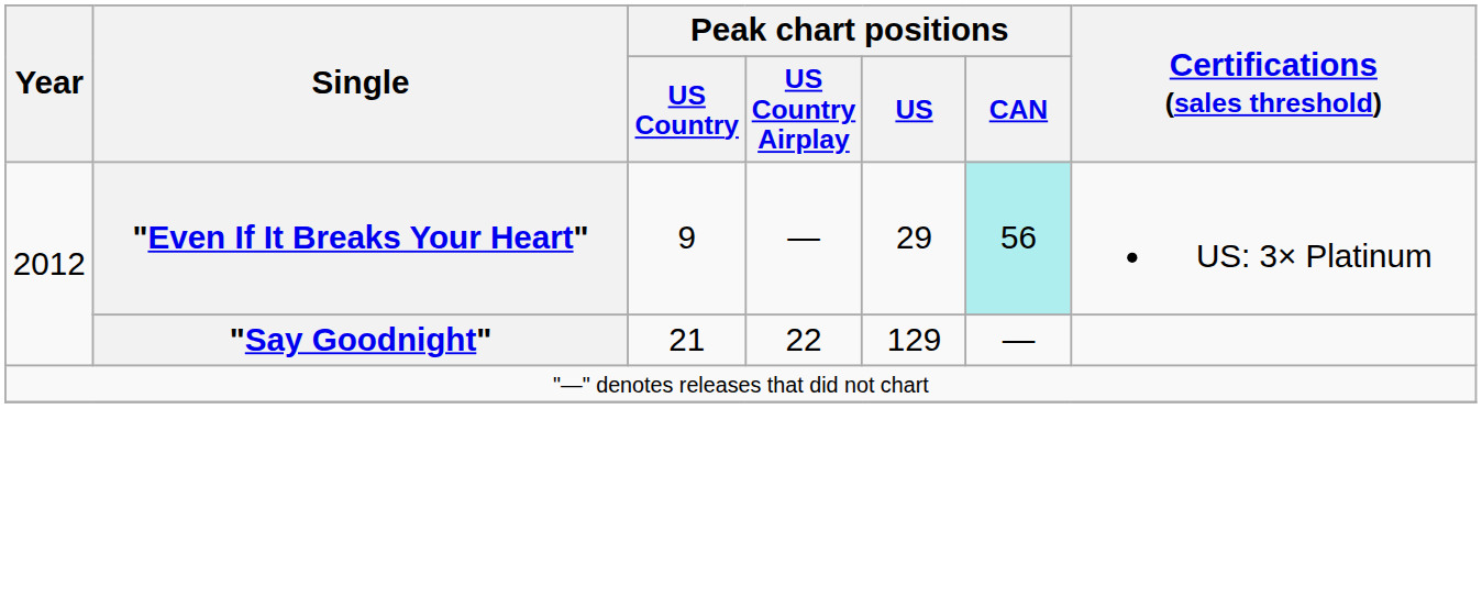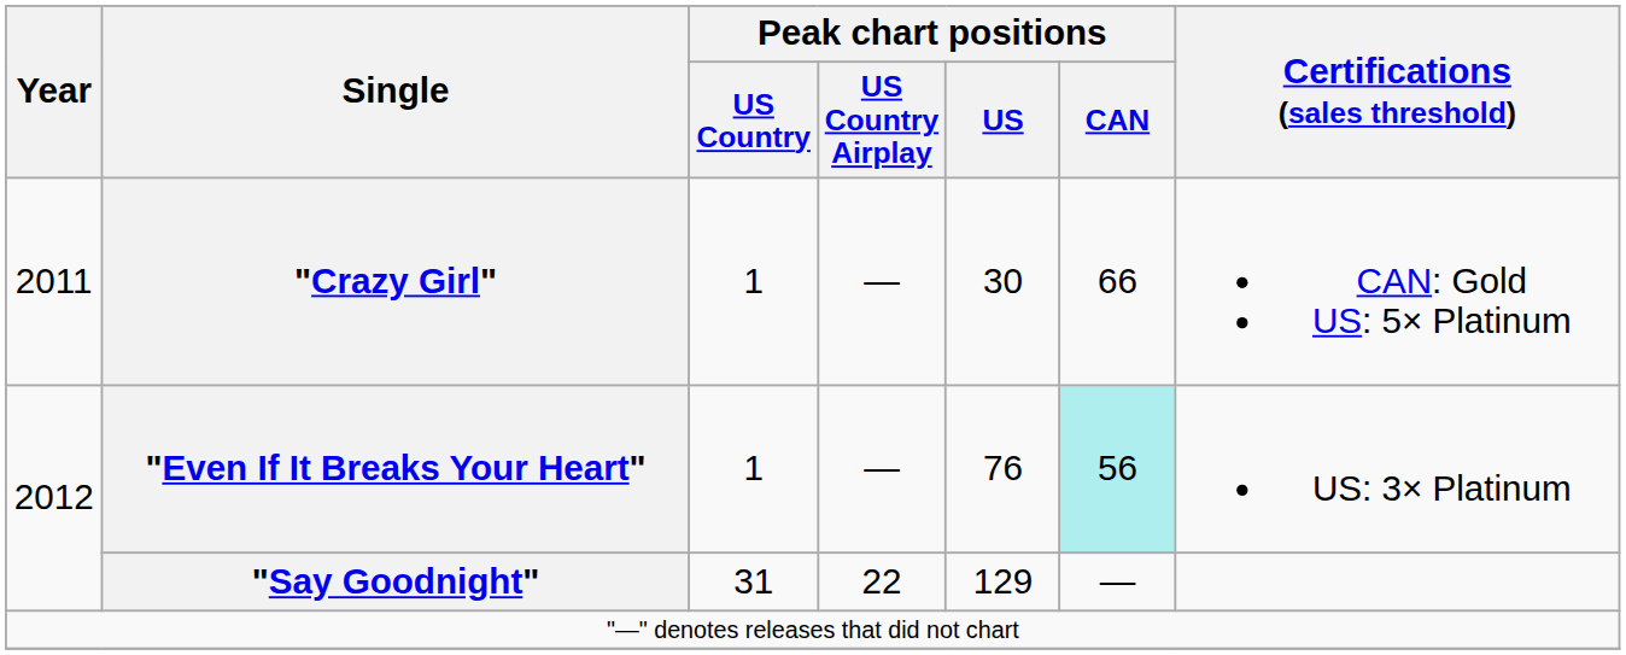+ row: 2011 | "Crazy Girl" | 1 | — | 30 | 66 | CAN: Gold US: 5× Platinum
"Even If It Breaks Your Heart" | Peak chart positions / US Country: 9 -> 1
"Even If It Breaks Your Heart" | Peak chart positions / US: 29 -> 76
"Say Goodnight" | Peak chart positions / US Country: 21 -> 31
